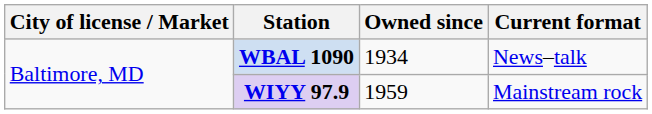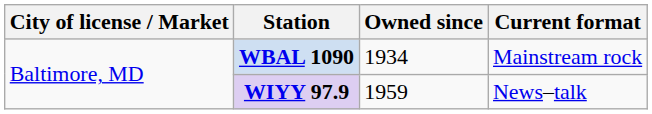WBAL 1090 | Current format: News–talk -> Mainstream rock
WIYY 97.9 | Current format: Mainstream rock -> News–talk
